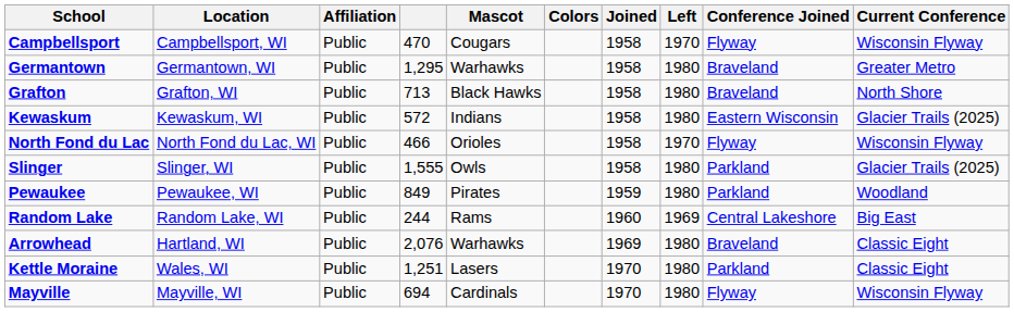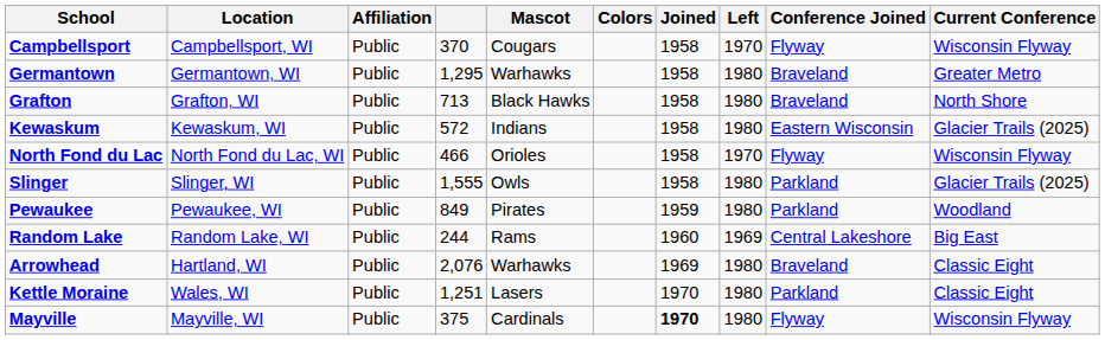Campbellsport | column 4: 470 -> 370
Mayville | column 4: 694 -> 375
Mayville | Joined: normal -> bold
